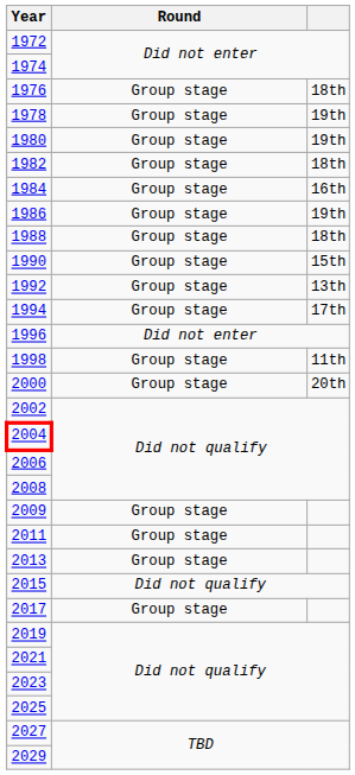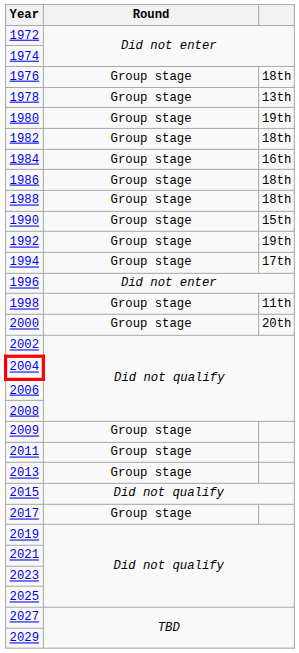1978 | column 3: 19th -> 13th
1986 | column 3: 19th -> 18th
1992 | column 3: 13th -> 19th
